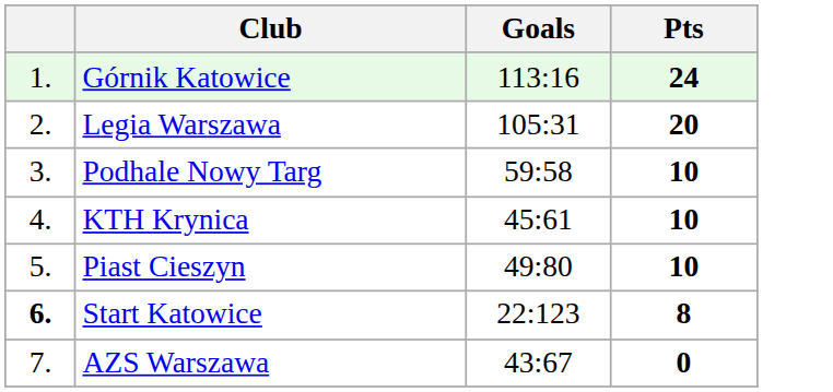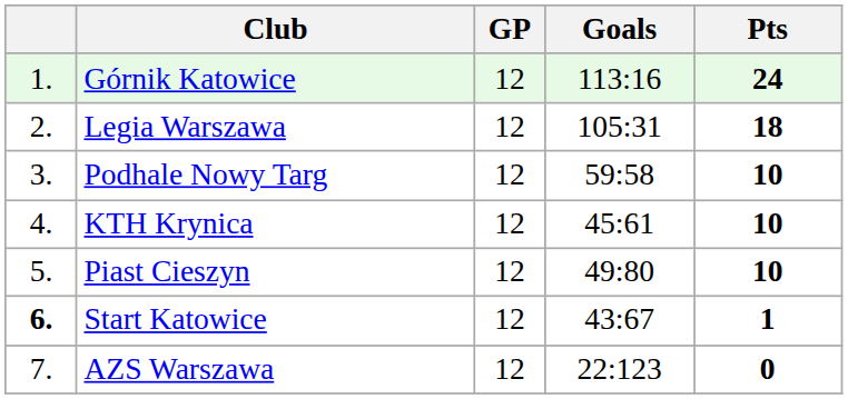+ column: GP | 12 | 12 | 12 | 12 | 12 | 12 | 12
Legia Warszawa | Pts: 20 -> 18
Start Katowice | Goals: 22:123 -> 43:67
Start Katowice | Pts: 8 -> 1
AZS Warszawa | Goals: 43:67 -> 22:123
